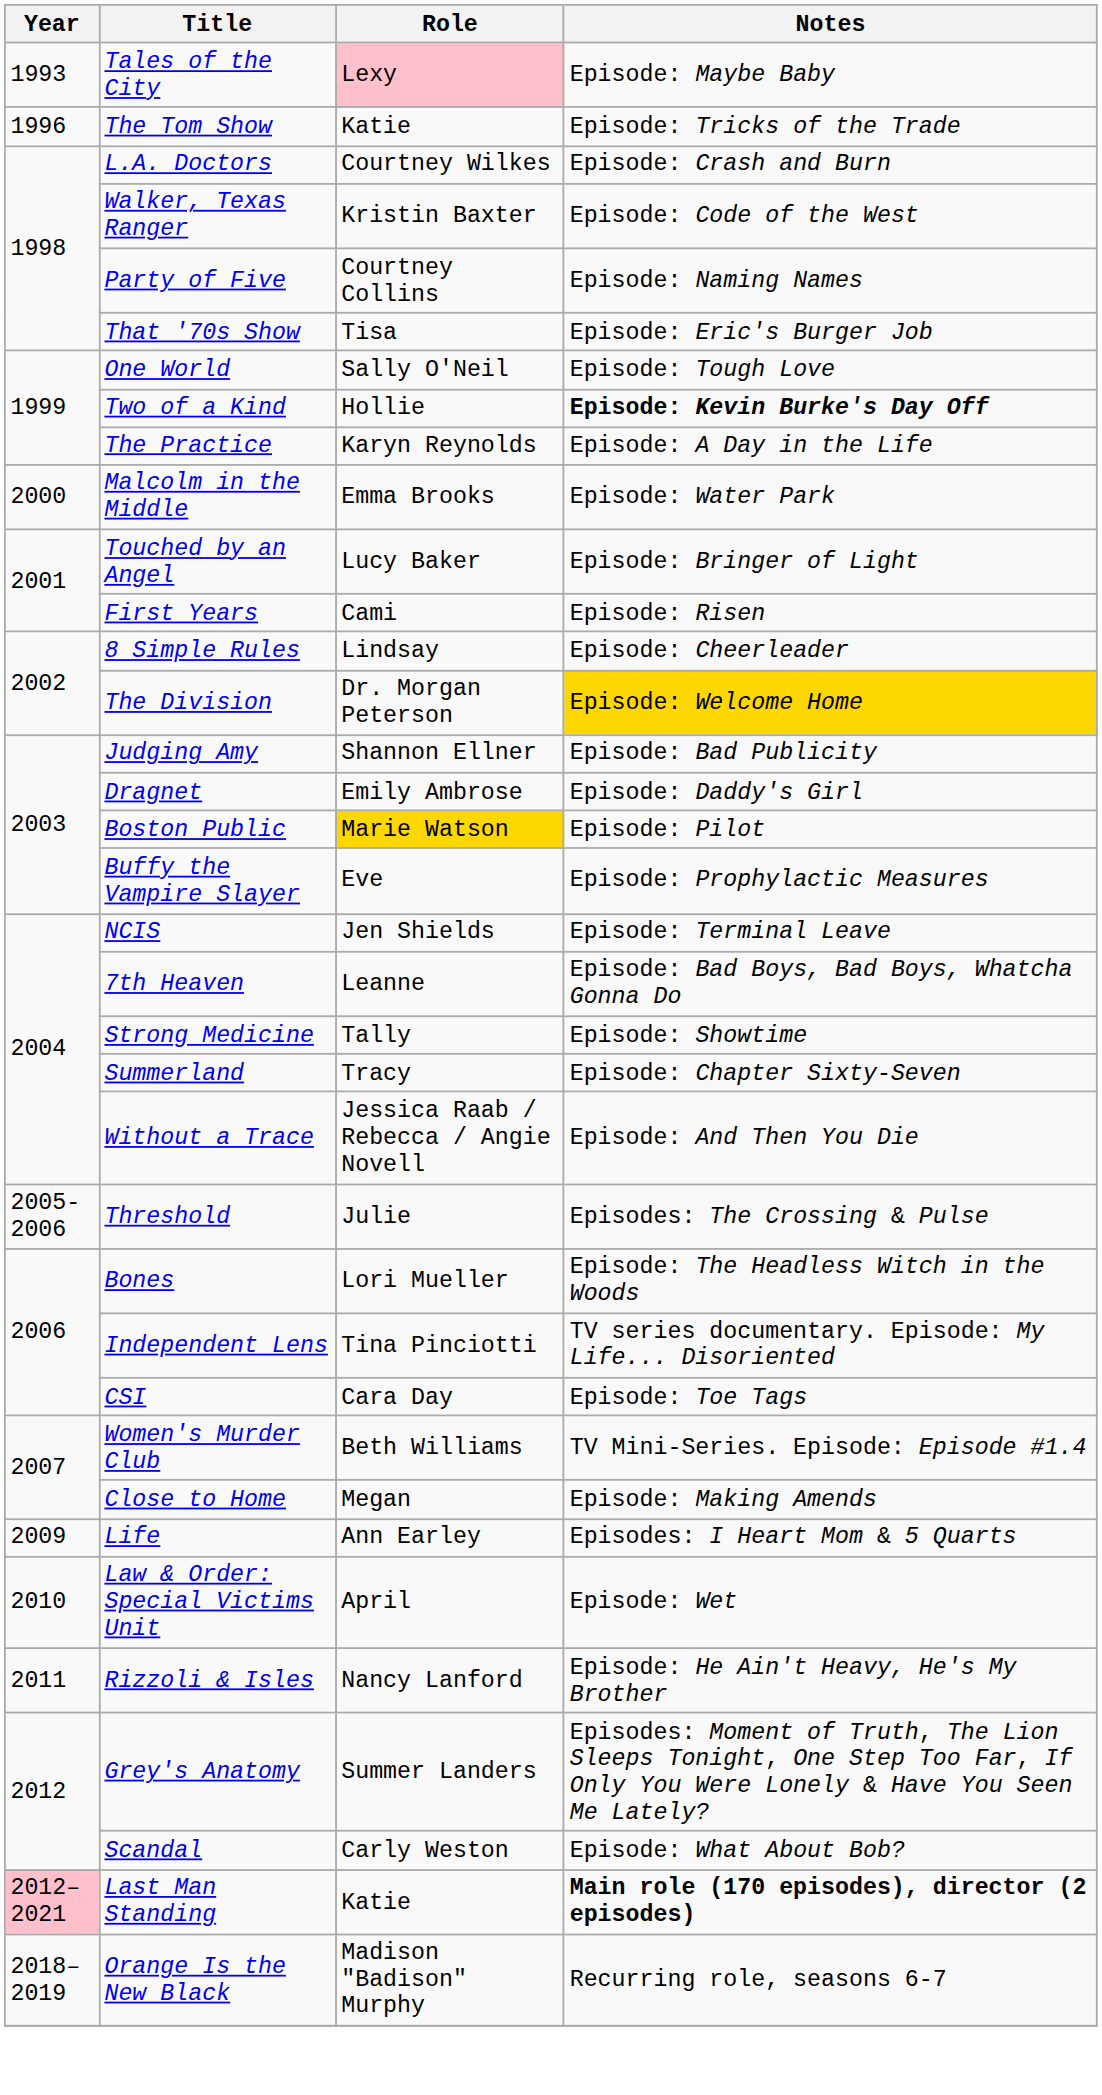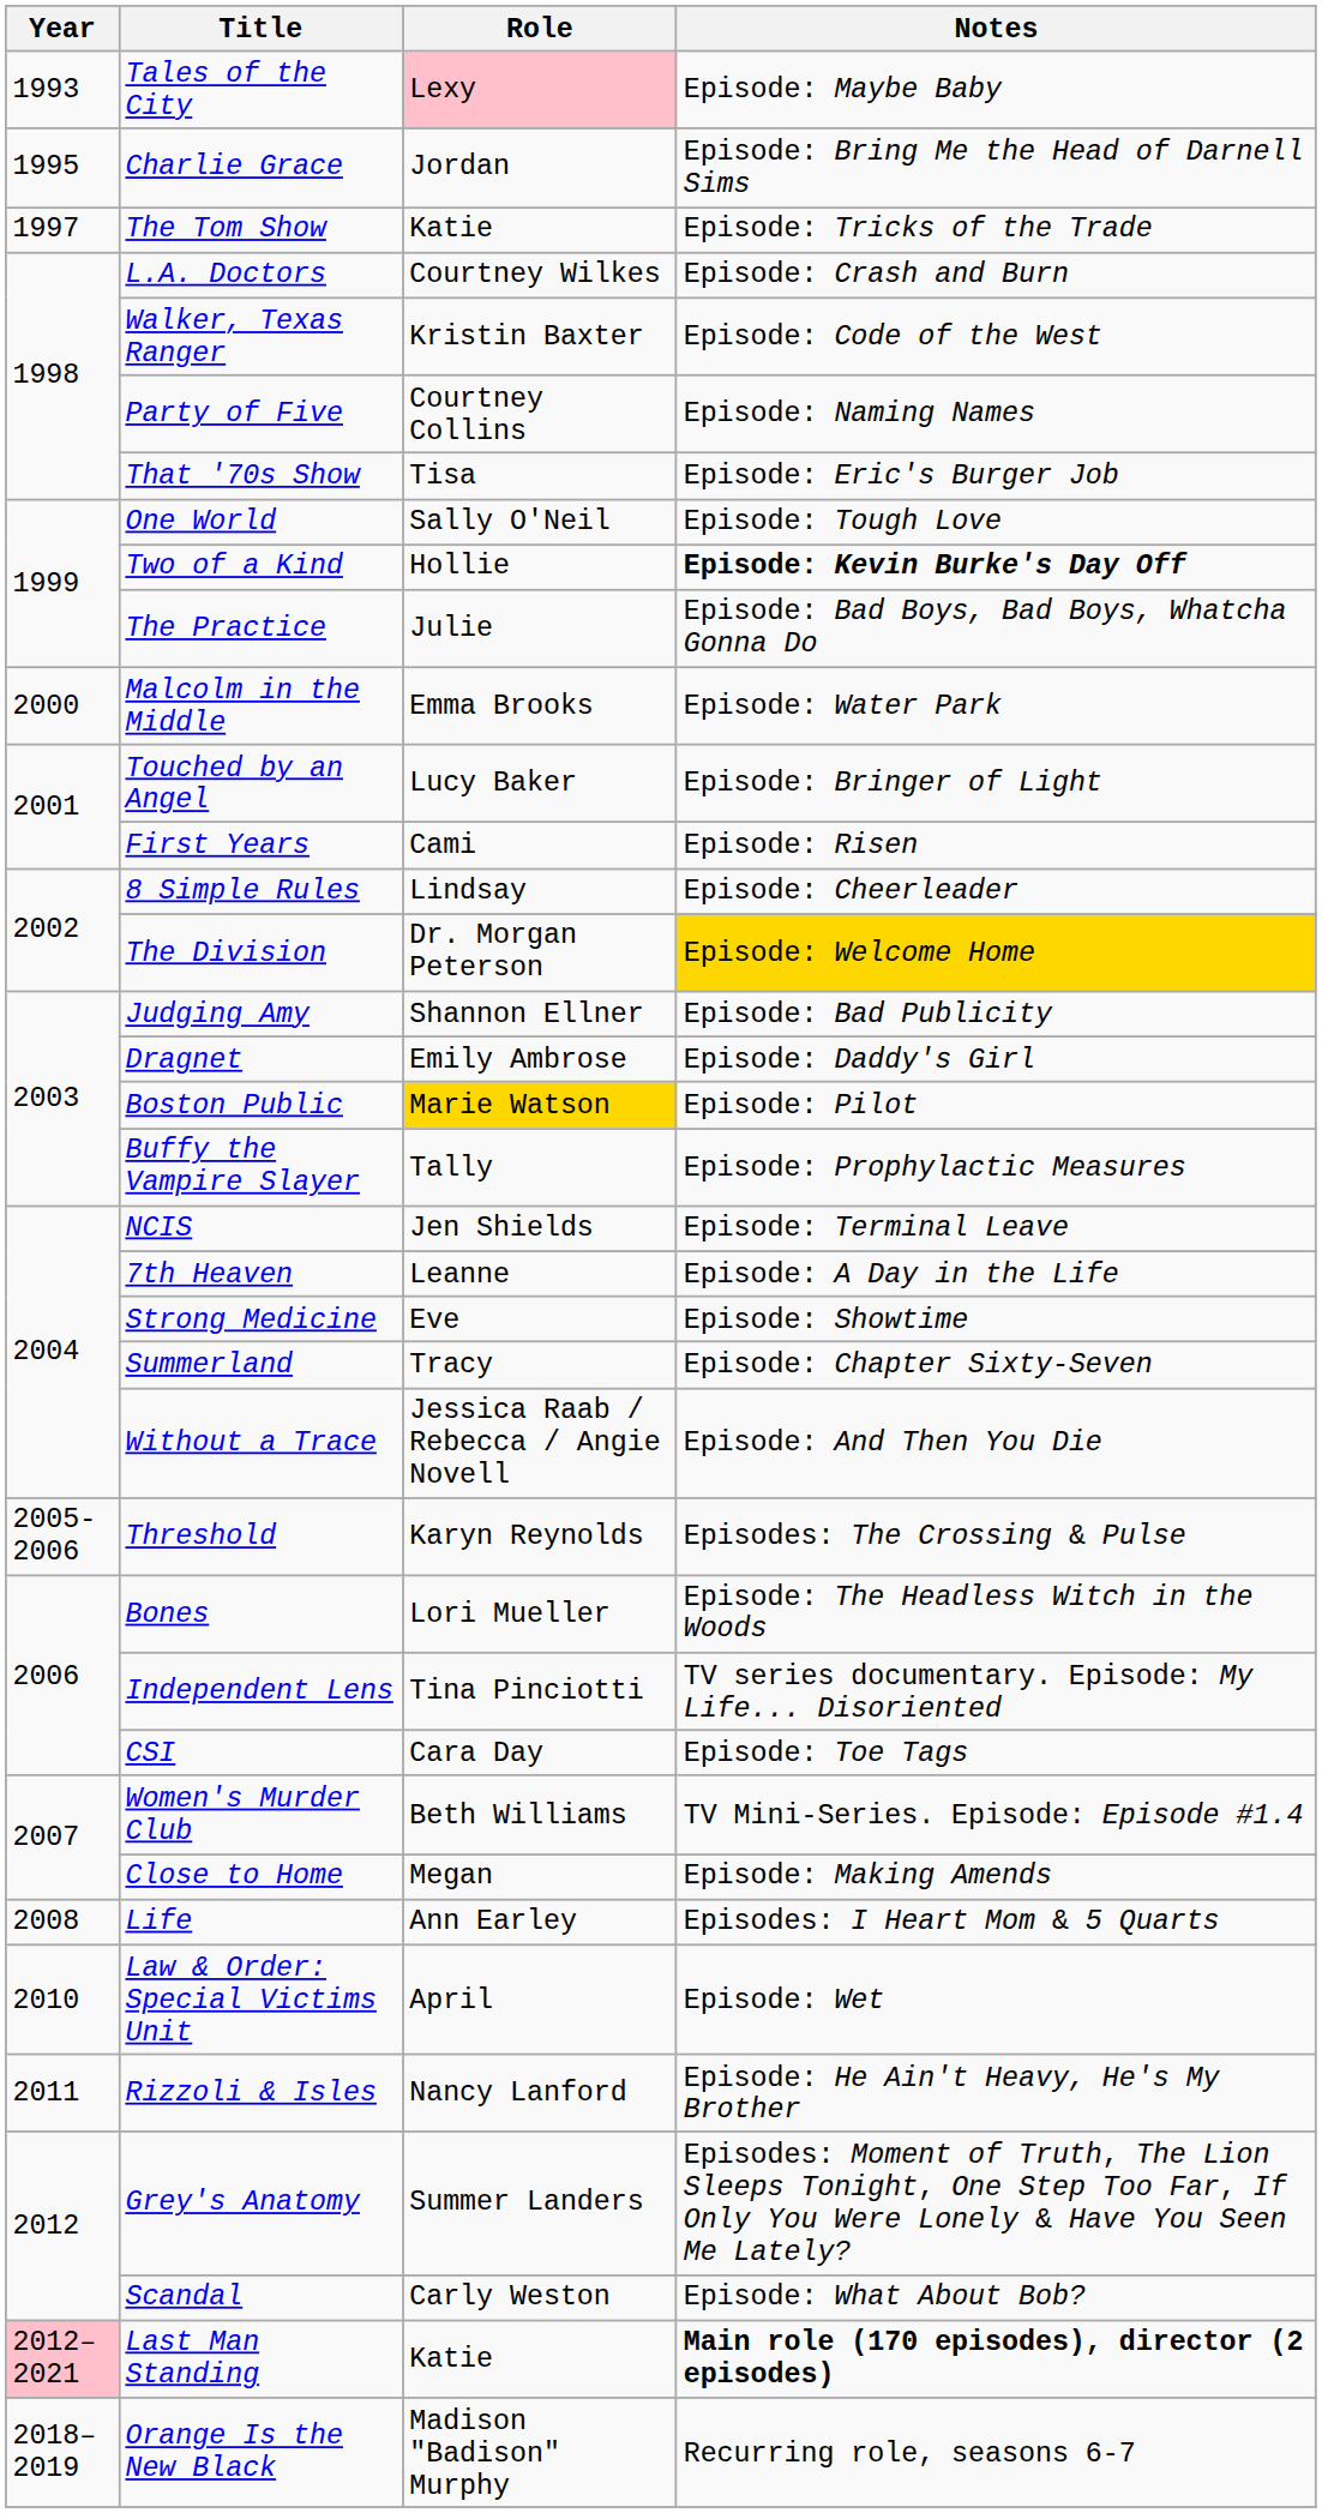+ row: 1995 | Charlie Grace | Jordan | Episode: Bring Me the Head of Darnell Sims
The Tom Show | Year: 1996 -> 1997
The Practice | Role: Karyn Reynolds -> Julie
The Practice | Notes: Episode: A Day in the Life -> Episode: Bad Boys, Bad Boys, Whatcha Gonna Do
Buffy the Vampire Slayer | Role: Eve -> Tally
7th Heaven | Notes: Episode: Bad Boys, Bad Boys, Whatcha Gonna Do -> Episode: A Day in the Life
Strong Medicine | Role: Tally -> Eve
Threshold | Role: Julie -> Karyn Reynolds
Life | Year: 2009 -> 2008
